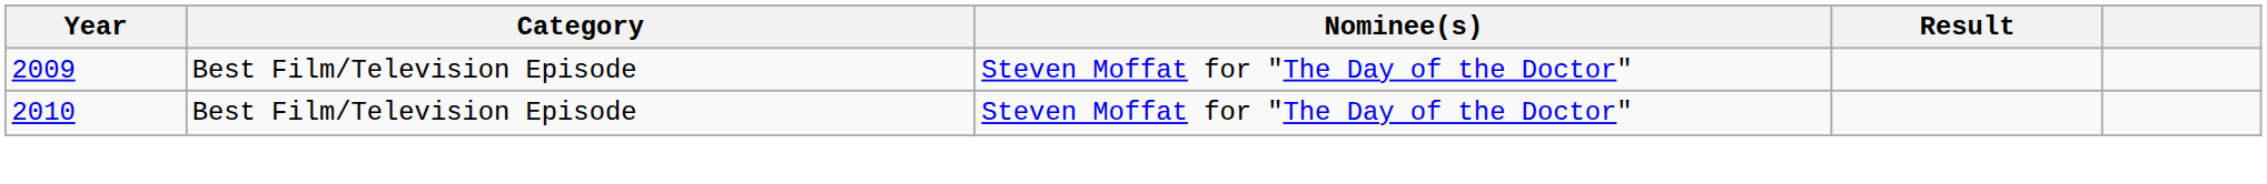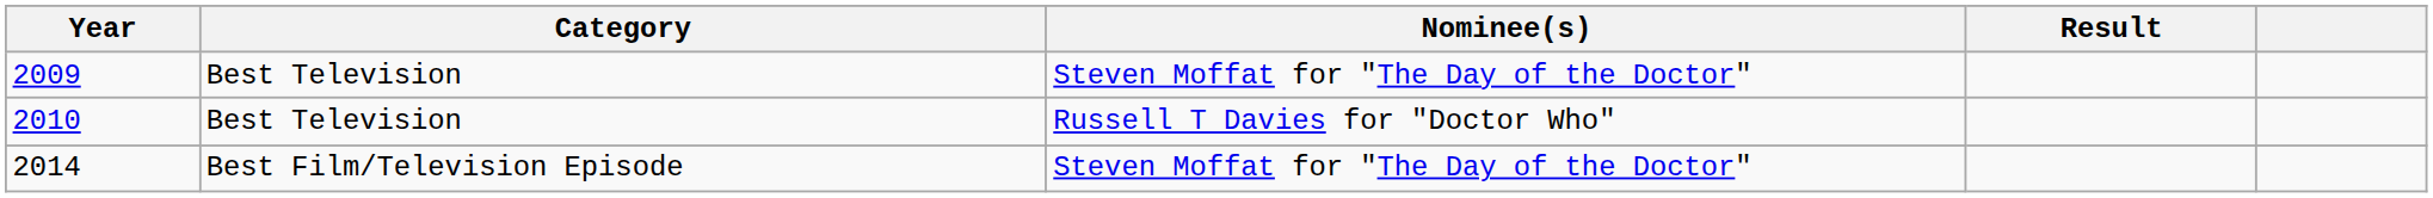2009 | Category: Best Film/Television Episode -> Best Television
2010 | Category: Best Film/Television Episode -> Best Television
2010 | Nominee(s): Steven Moffat for "The Day of the Doctor" -> Russell T Davies for "Doctor Who"
+ row: 2014 | Best Film/Television Episode | Steven Moffat for "The Day of the Doctor"
